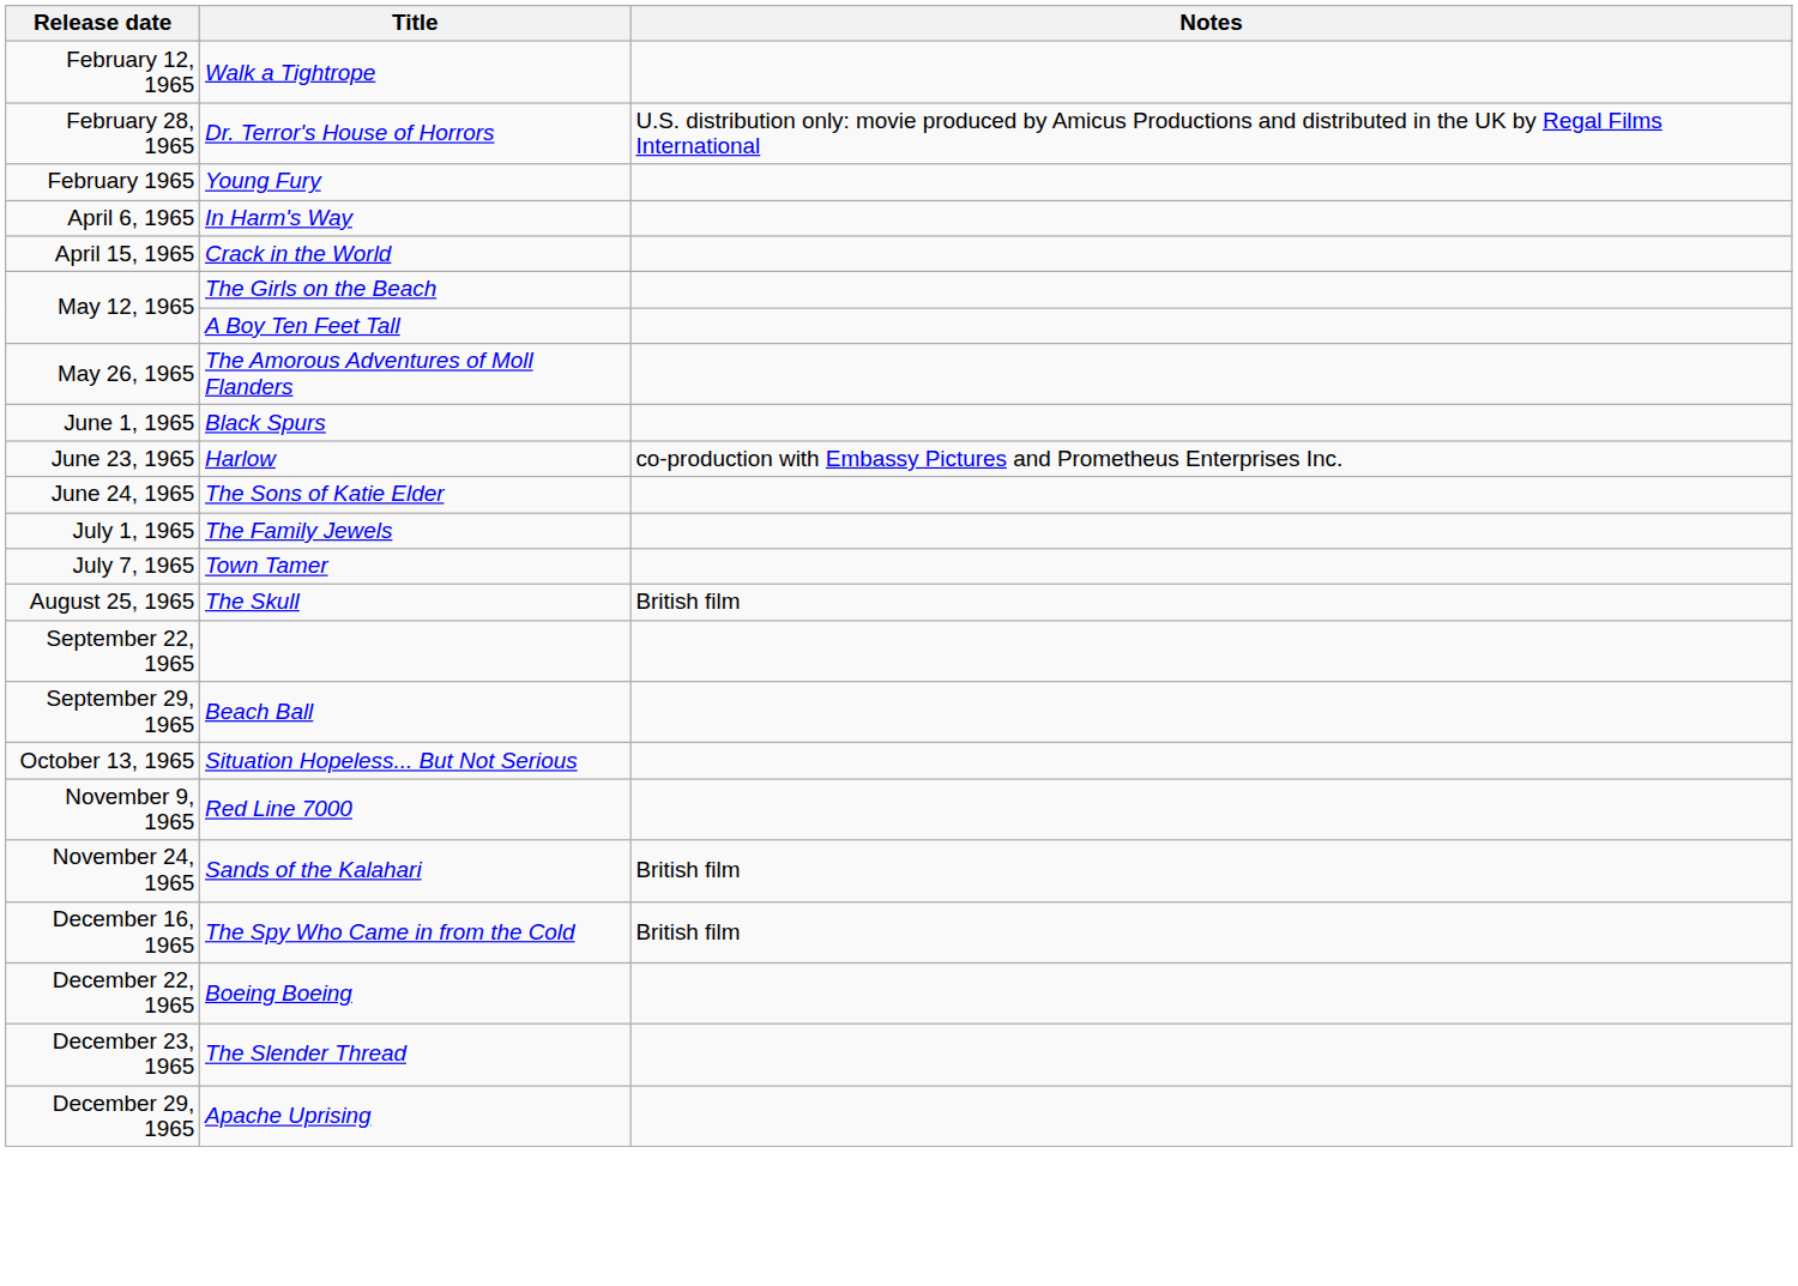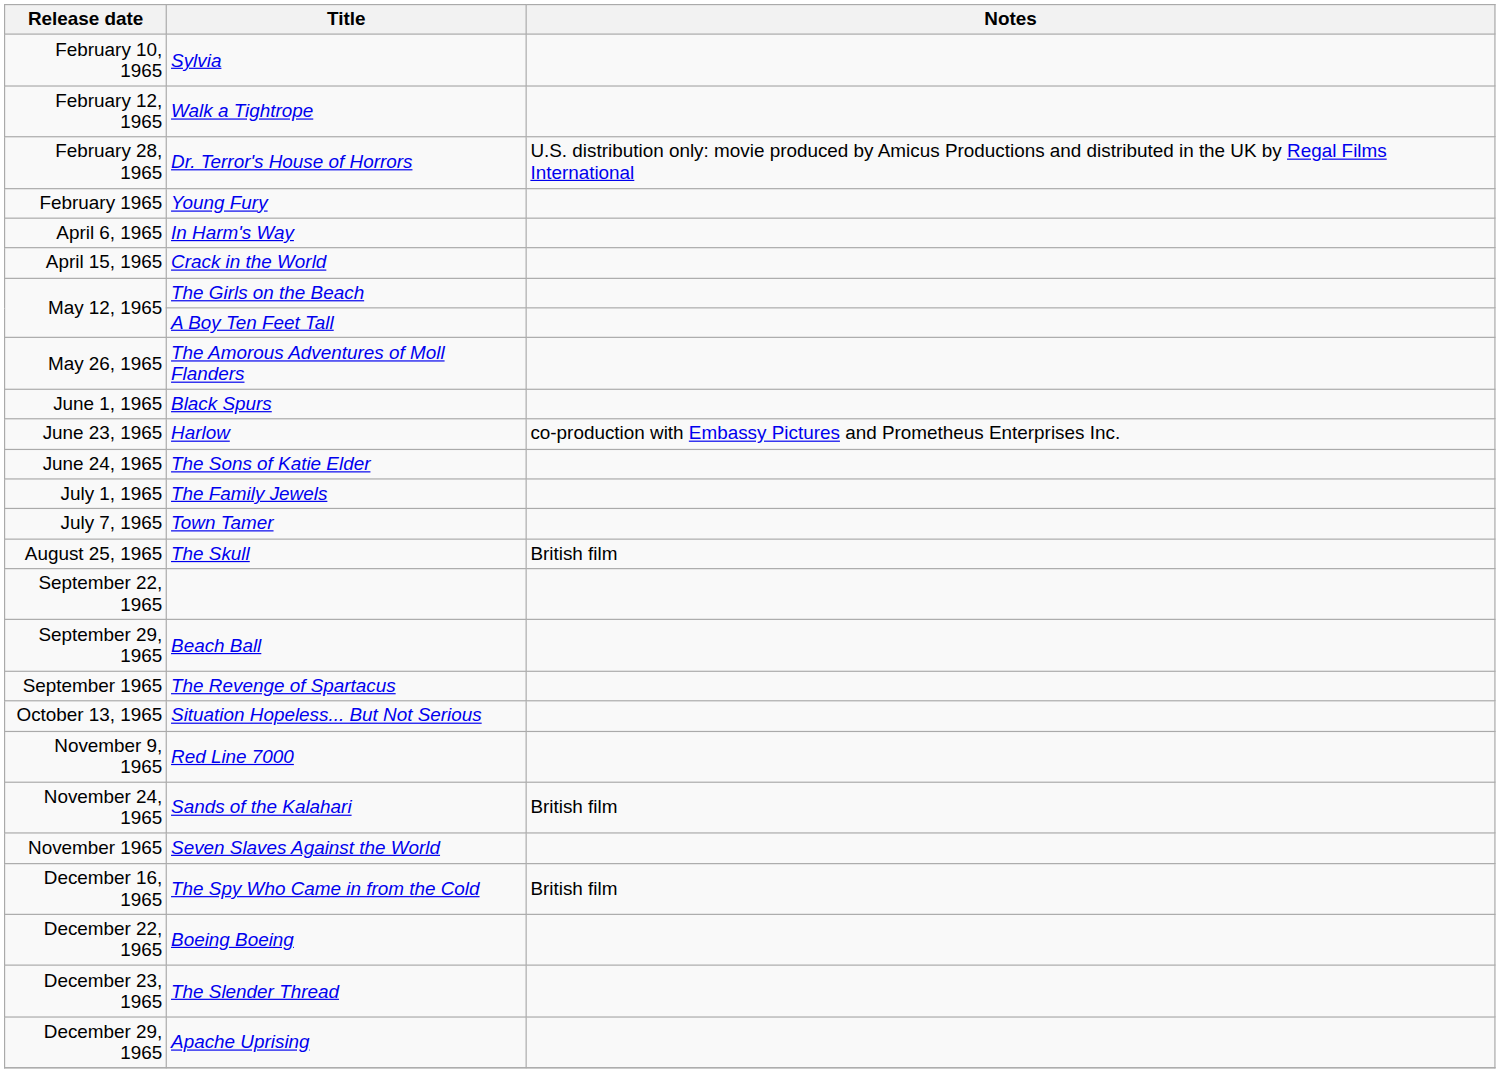+ row: February 10, 1965 | Sylvia
+ row: September 1965 | The Revenge of Spartacus
+ row: November 1965 | Seven Slaves Against the World
